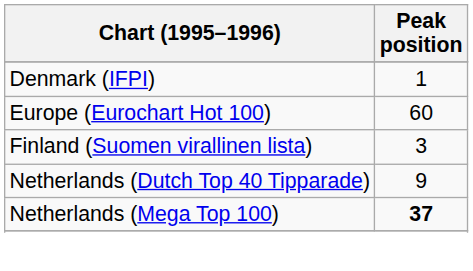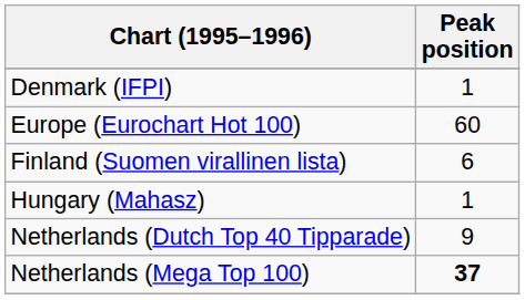Finland (Suomen virallinen lista) | Peak position: 3 -> 6
+ row: Hungary (Mahasz) | 1
